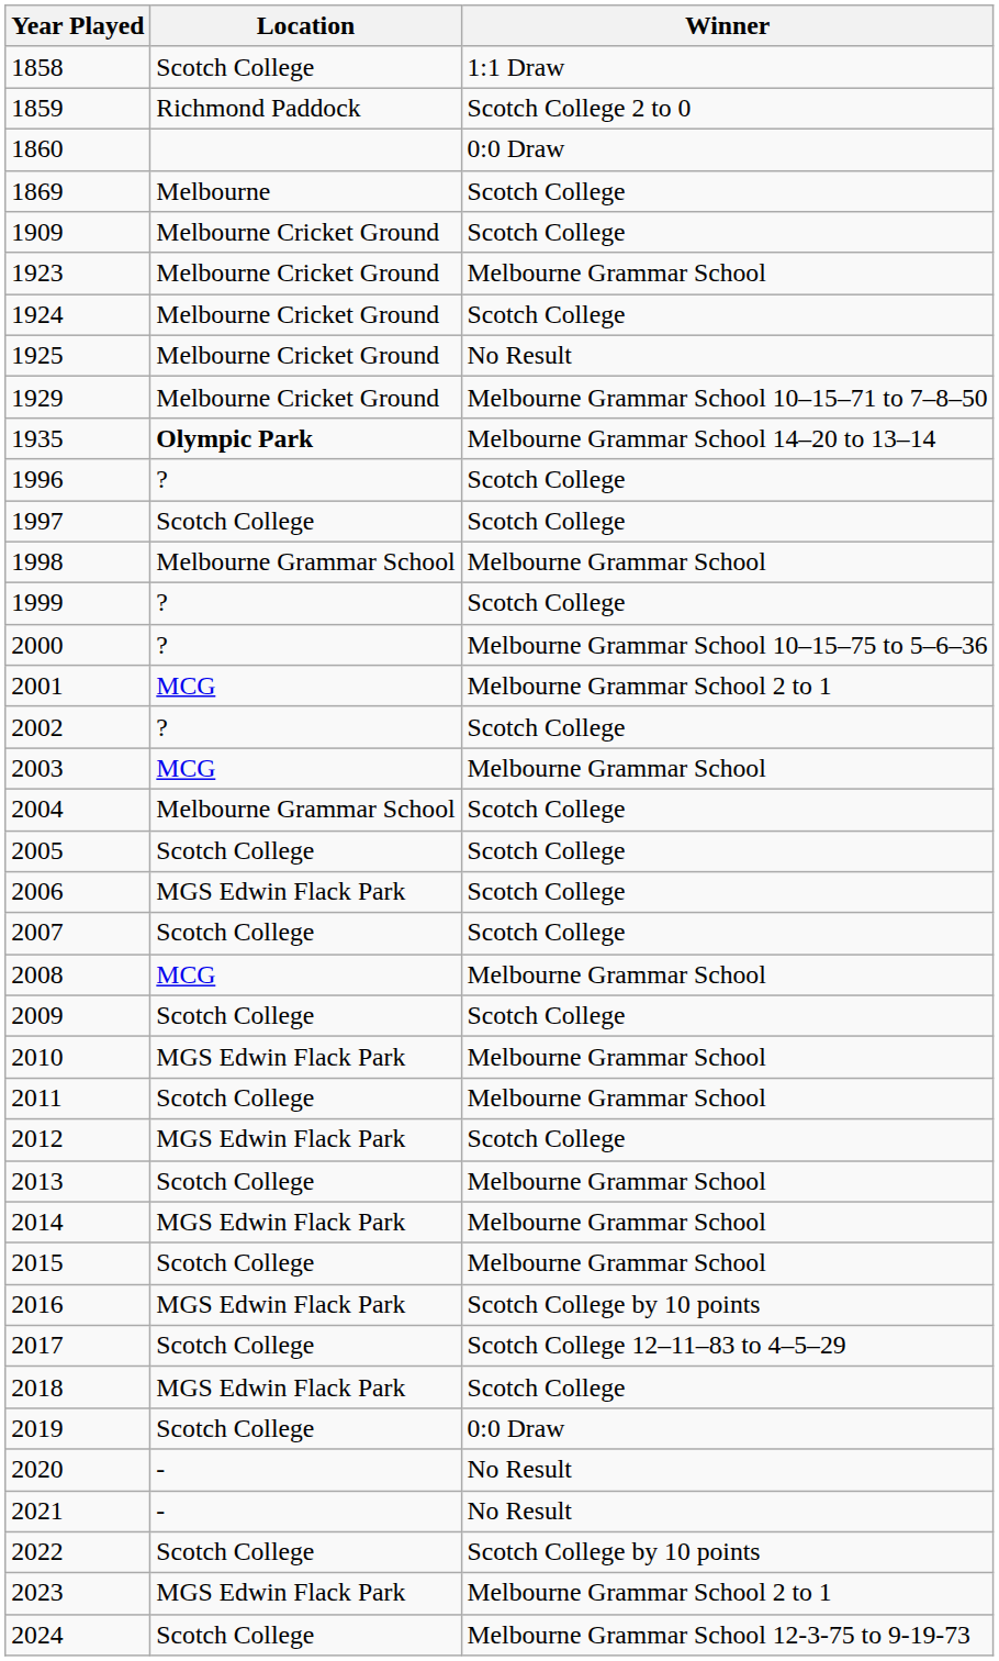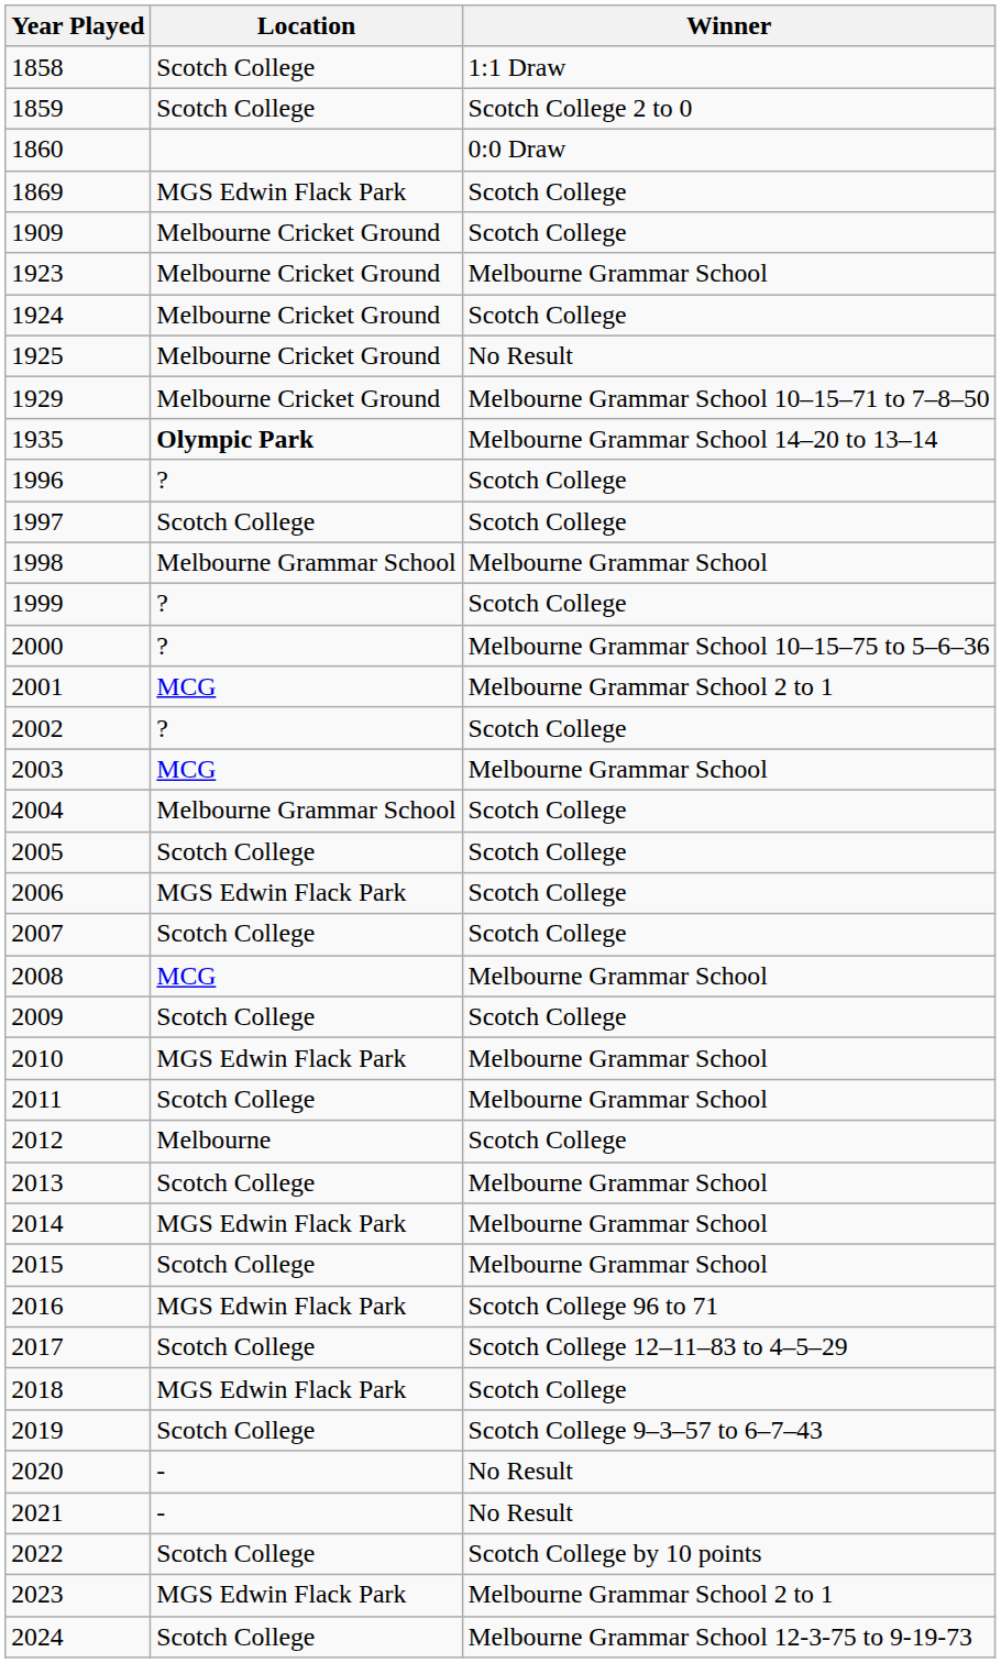1859 | Location: Richmond Paddock -> Scotch College
1869 | Location: Melbourne -> MGS Edwin Flack Park
2012 | Location: MGS Edwin Flack Park -> Melbourne
2016 | Winner: Scotch College by 10 points -> Scotch College 96 to 71
2019 | Winner: 0:0 Draw -> Scotch College 9–3–57 to 6–7–43
